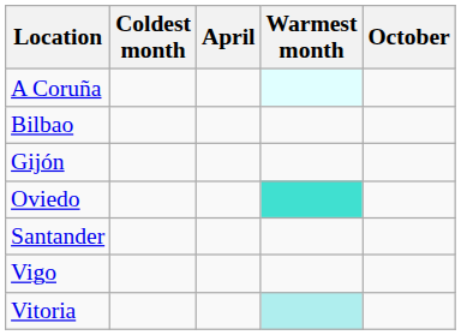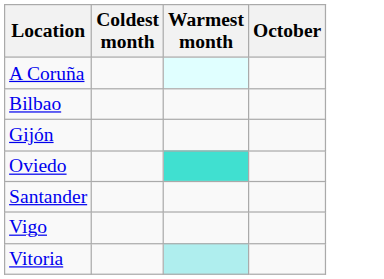- column: April
